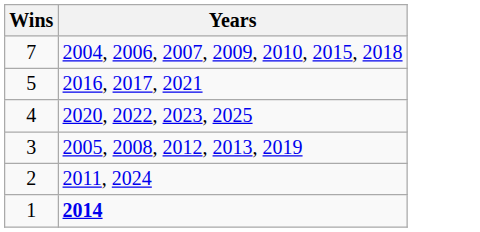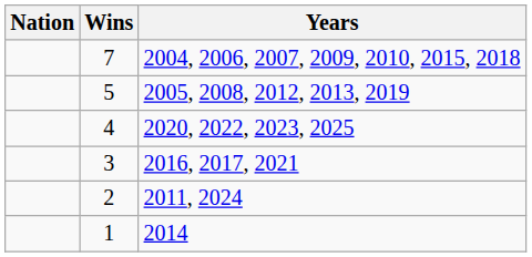+ column: Nation
5 | Years: 2016, 2017, 2021 -> 2005, 2008, 2012, 2013, 2019
3 | Years: 2005, 2008, 2012, 2013, 2019 -> 2016, 2017, 2021
1 | Years: bold -> normal
